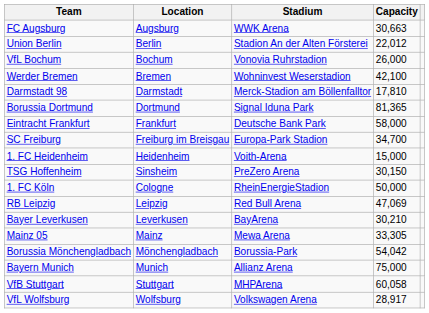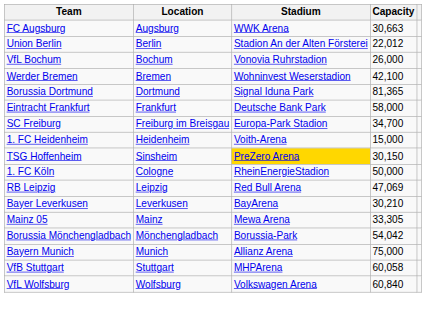- row: Darmstadt 98 | Darmstadt | Merck-Stadion am Böllenfalltor | 17,810
TSG Hoffenheim | Stadium: no background -> gold background
VfL Wolfsburg | Capacity: 28,917 -> 60,840
